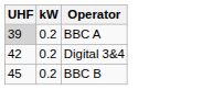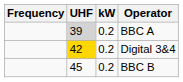+ column: Frequency
Digital 3&4 | UHF: no background -> gold background
